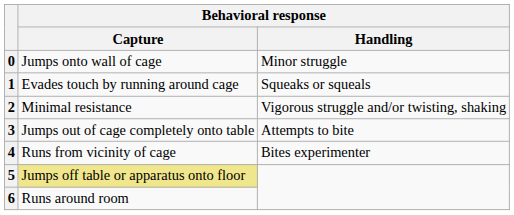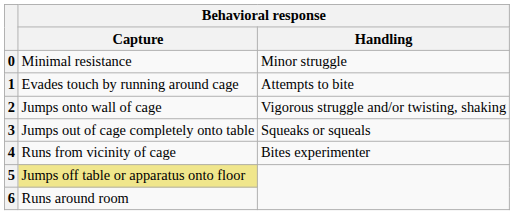0 | Behavioral response / Capture: Jumps onto wall of cage -> Minimal resistance
1 | Behavioral response / Handling: Squeaks or squeals -> Attempts to bite
2 | Behavioral response / Capture: Minimal resistance -> Jumps onto wall of cage
3 | Behavioral response / Handling: Attempts to bite -> Squeaks or squeals
